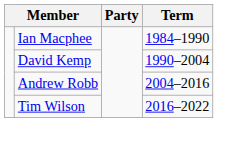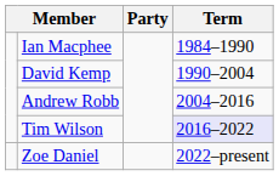Tim Wilson | Term: no background -> lavender background
+ row: Zoe Daniel | 2022–present
